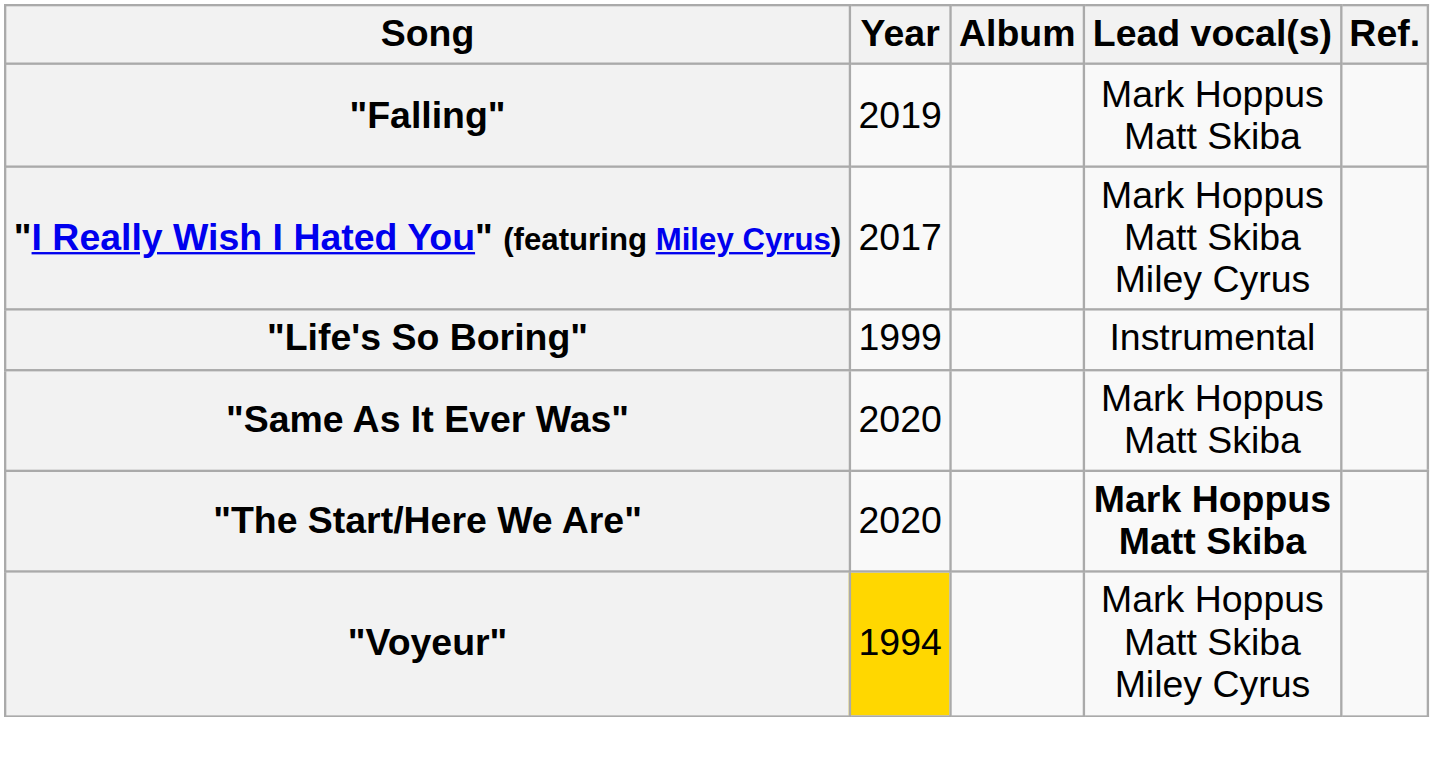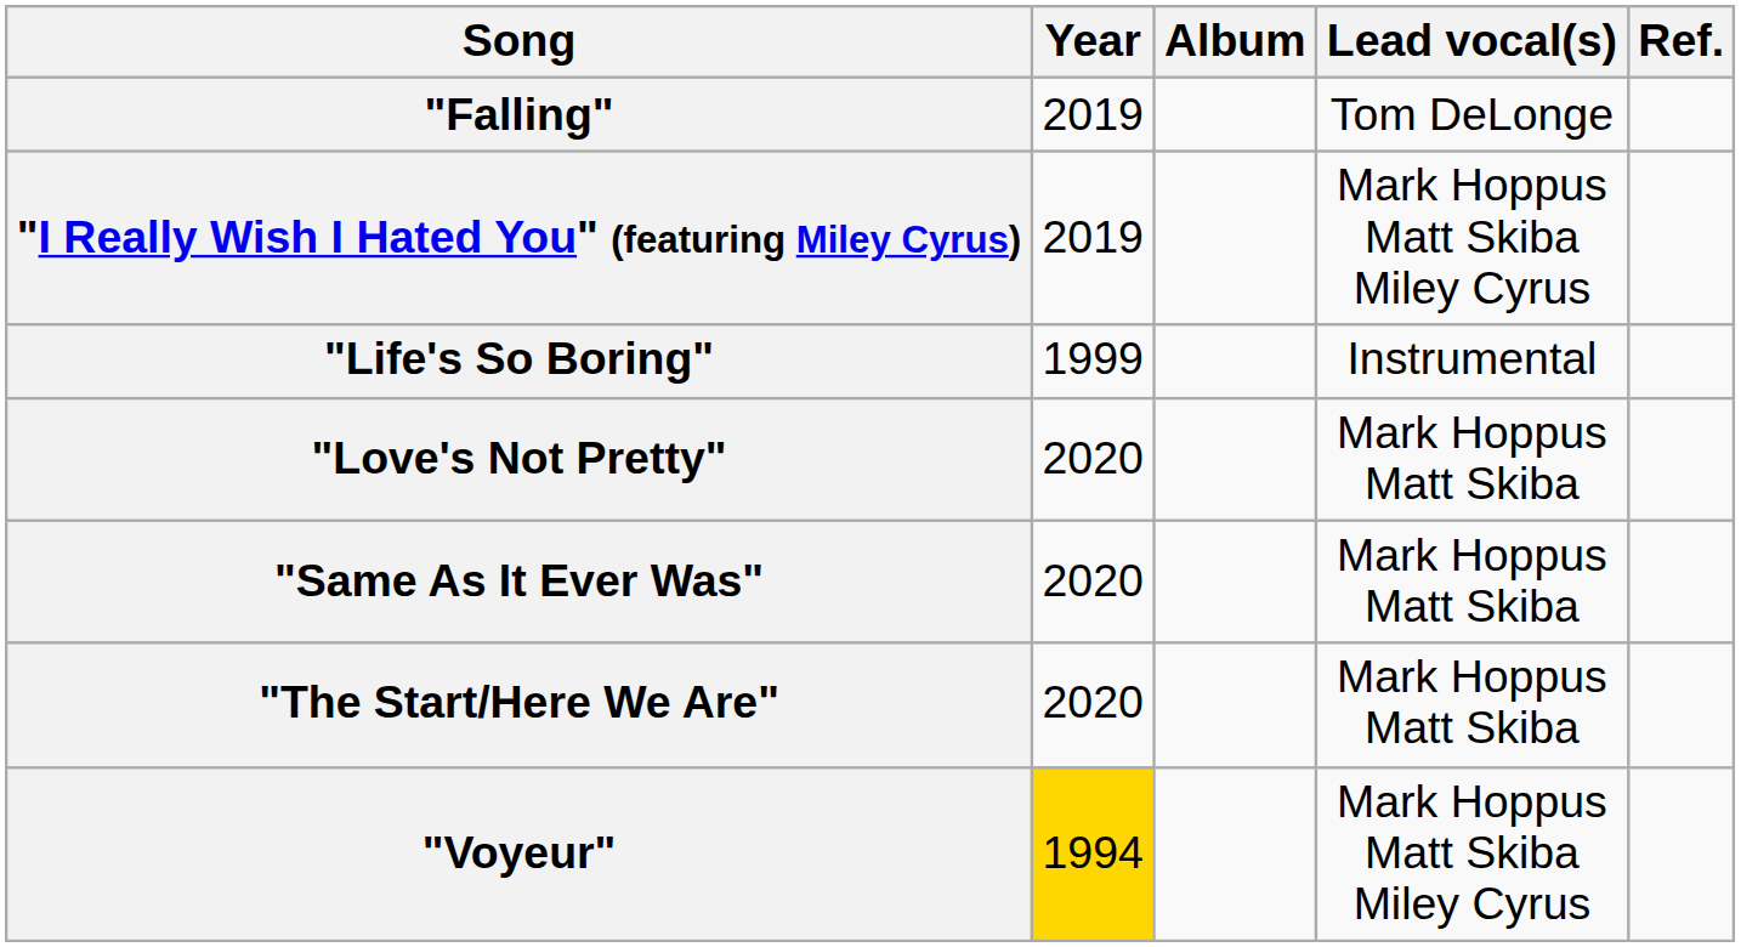"Falling" | Lead vocal(s): Mark Hoppus Matt Skiba -> Tom DeLonge
"I Really Wish I Hated You" (featuring Miley Cyrus) | Year: 2017 -> 2019
+ row: "Love's Not Pretty" | 2020 | Mark Hoppus Matt Skiba
"The Start/Here We Are" | Lead vocal(s): bold -> normal
